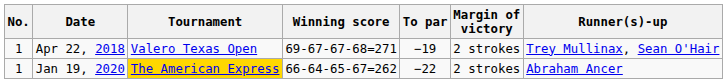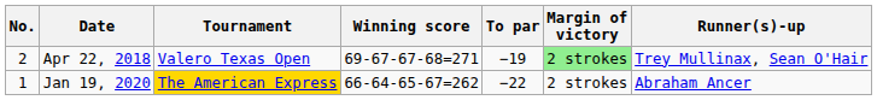Apr 22, 2018 | No.: 1 -> 2
Apr 22, 2018 | Margin of victory: no background -> lightgreen background
